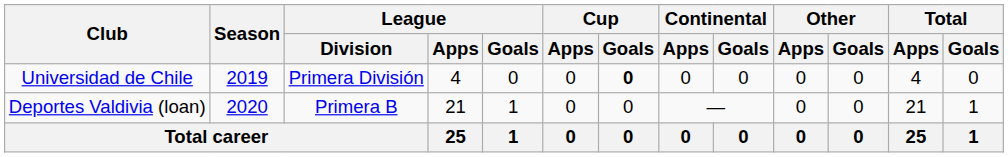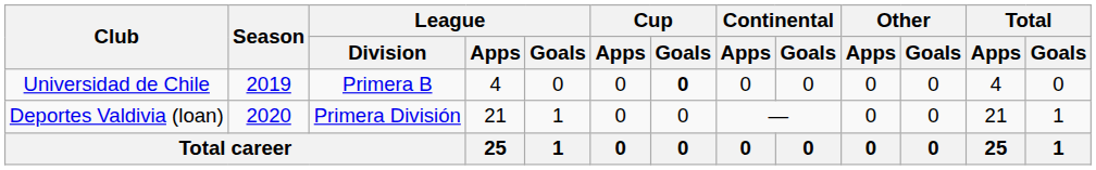Universidad de Chile | League / Division: Primera División -> Primera B
Deportes Valdivia (loan) | League / Division: Primera B -> Primera División
